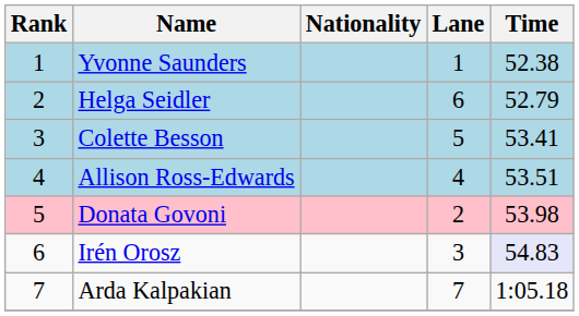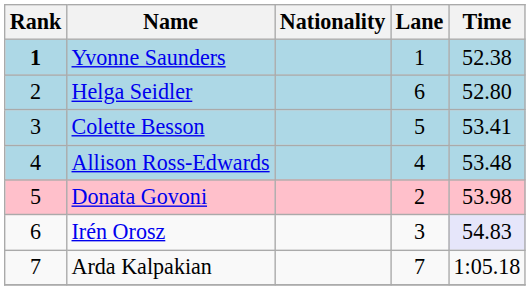Yvonne Saunders | Rank: normal -> bold
Helga Seidler | Time: 52.79 -> 52.80
Allison Ross-Edwards | Time: 53.51 -> 53.48
